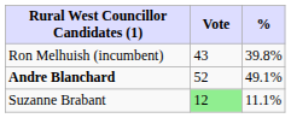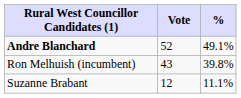rows swapped: Andre Blanchard <-> Ron Melhuish (incumbent)
Suzanne Brabant | Vote: lightgreen background -> no background
